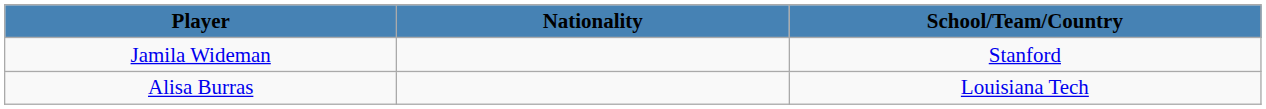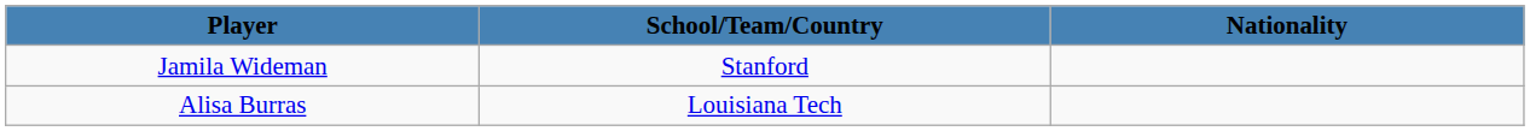columns swapped: Nationality <-> School/Team/Country
